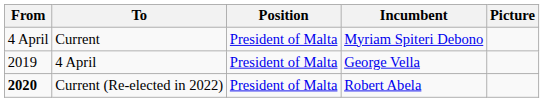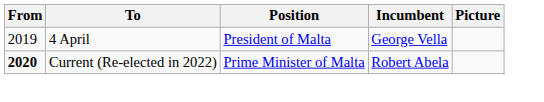- row: 4 April | Current | President of Malta | Myriam Spiteri Debono
Current (Re-elected in 2022) | Position: President of Malta -> Prime Minister of Malta
